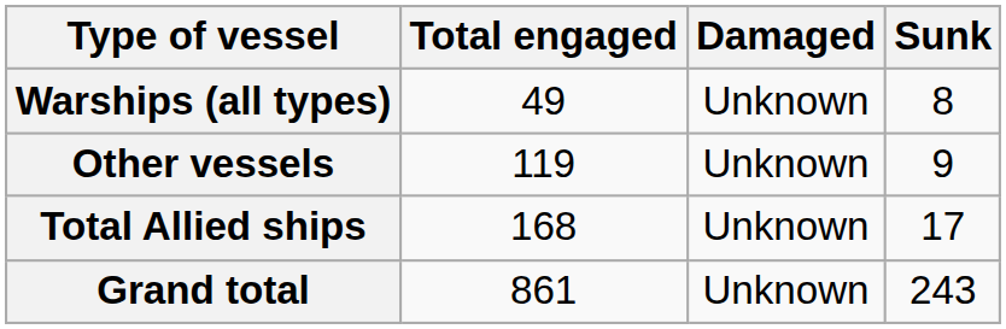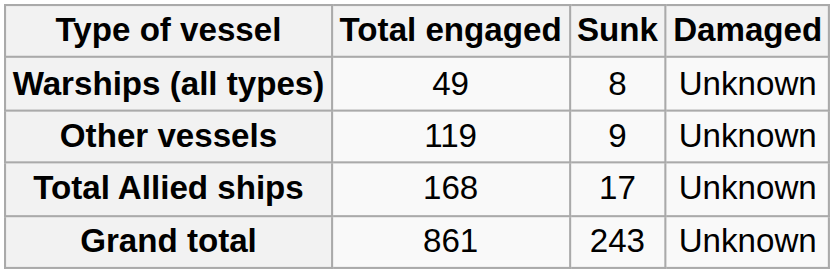columns swapped: Sunk <-> Damaged
